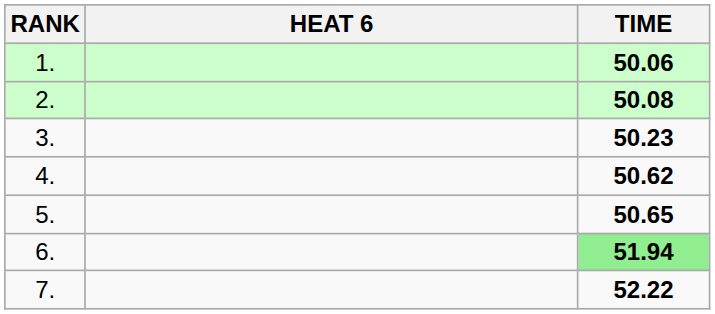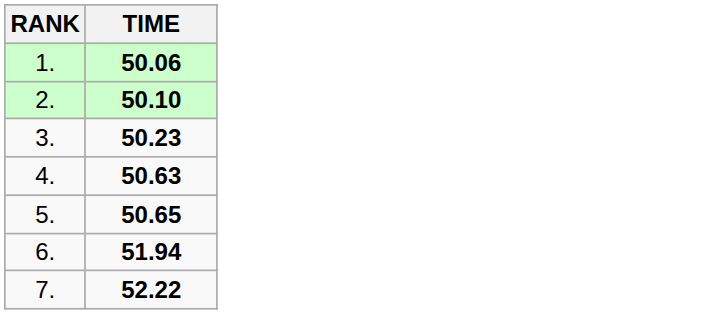- column: HEAT 6
2. | TIME: 50.08 -> 50.10
4. | TIME: 50.62 -> 50.63
6. | TIME: lightgreen background -> no background
